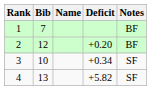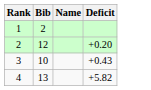- column: Notes | BF | BF | SF | SF
1 | Bib: 7 -> 2
3 | Deficit: +0.34 -> +0.43
